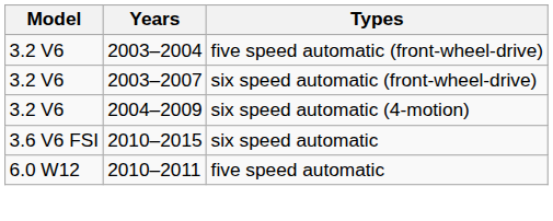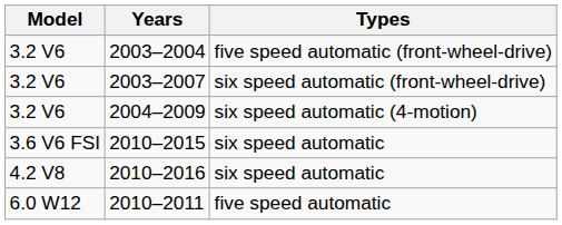+ row: 4.2 V8 | 2010–2016 | six speed automatic
